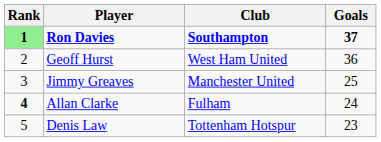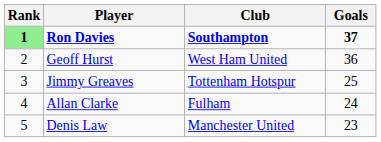Jimmy Greaves | Club: Manchester United -> Tottenham Hotspur
Allan Clarke | Rank: bold -> normal
Denis Law | Club: Tottenham Hotspur -> Manchester United
